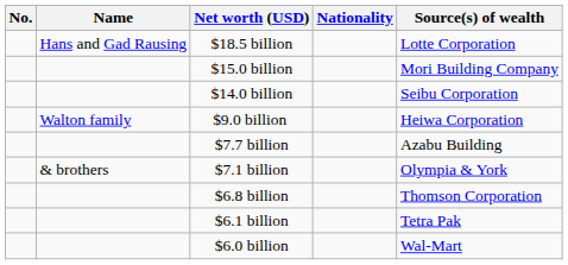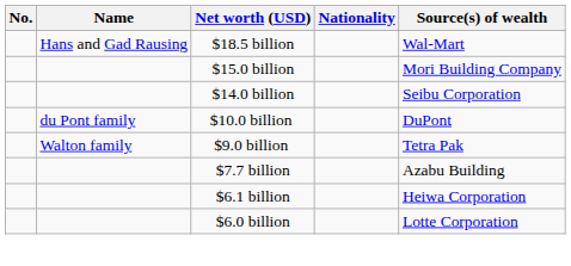$18.5 billion | Source(s) of wealth: Lotte Corporation -> Wal-Mart
+ row: du Pont family | $10.0 billion | DuPont
$9.0 billion | Source(s) of wealth: Heiwa Corporation -> Tetra Pak
- row: & brothers | $7.1 billion | Olympia & York
- row: $6.8 billion | Thomson Corporation
$6.1 billion | Source(s) of wealth: Tetra Pak -> Heiwa Corporation
$6.0 billion | Source(s) of wealth: Wal-Mart -> Lotte Corporation
